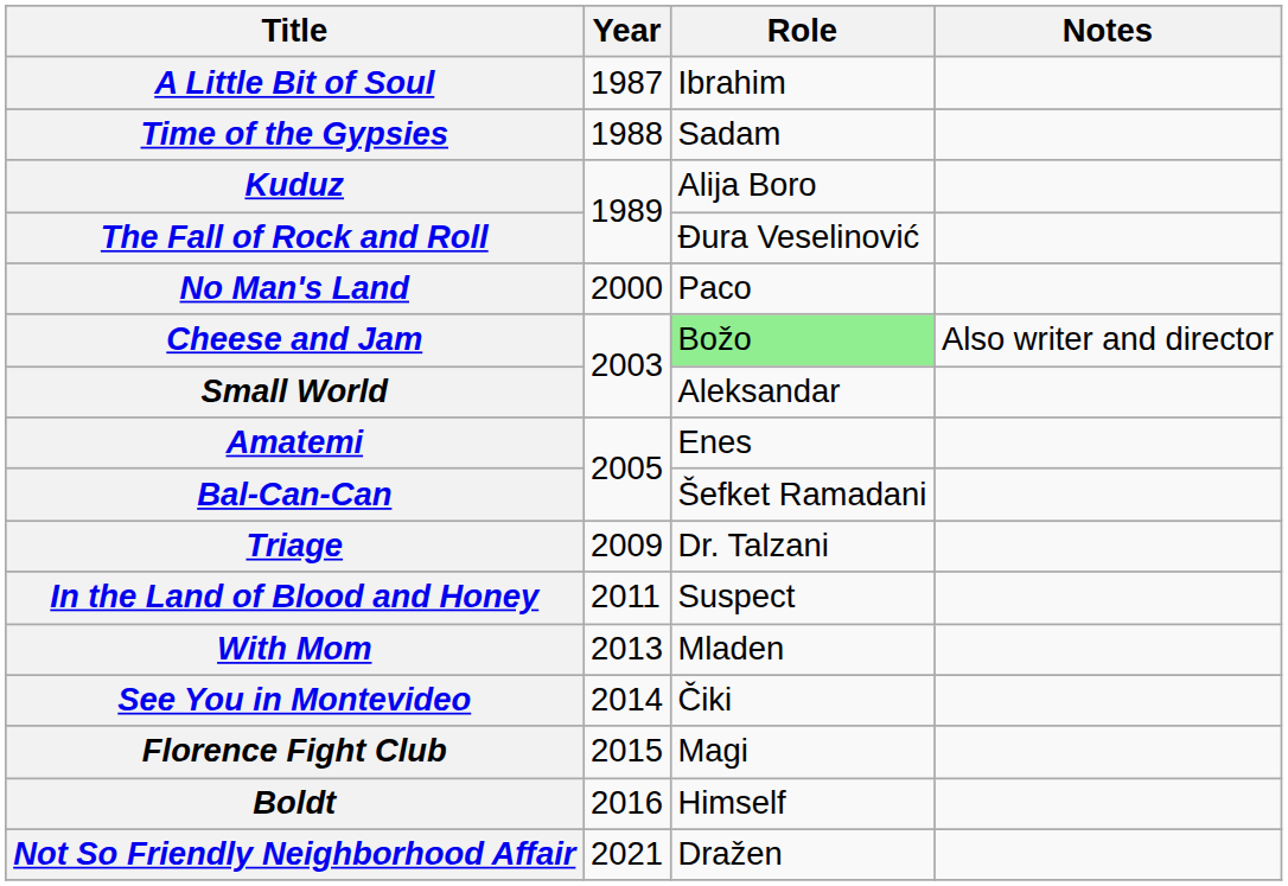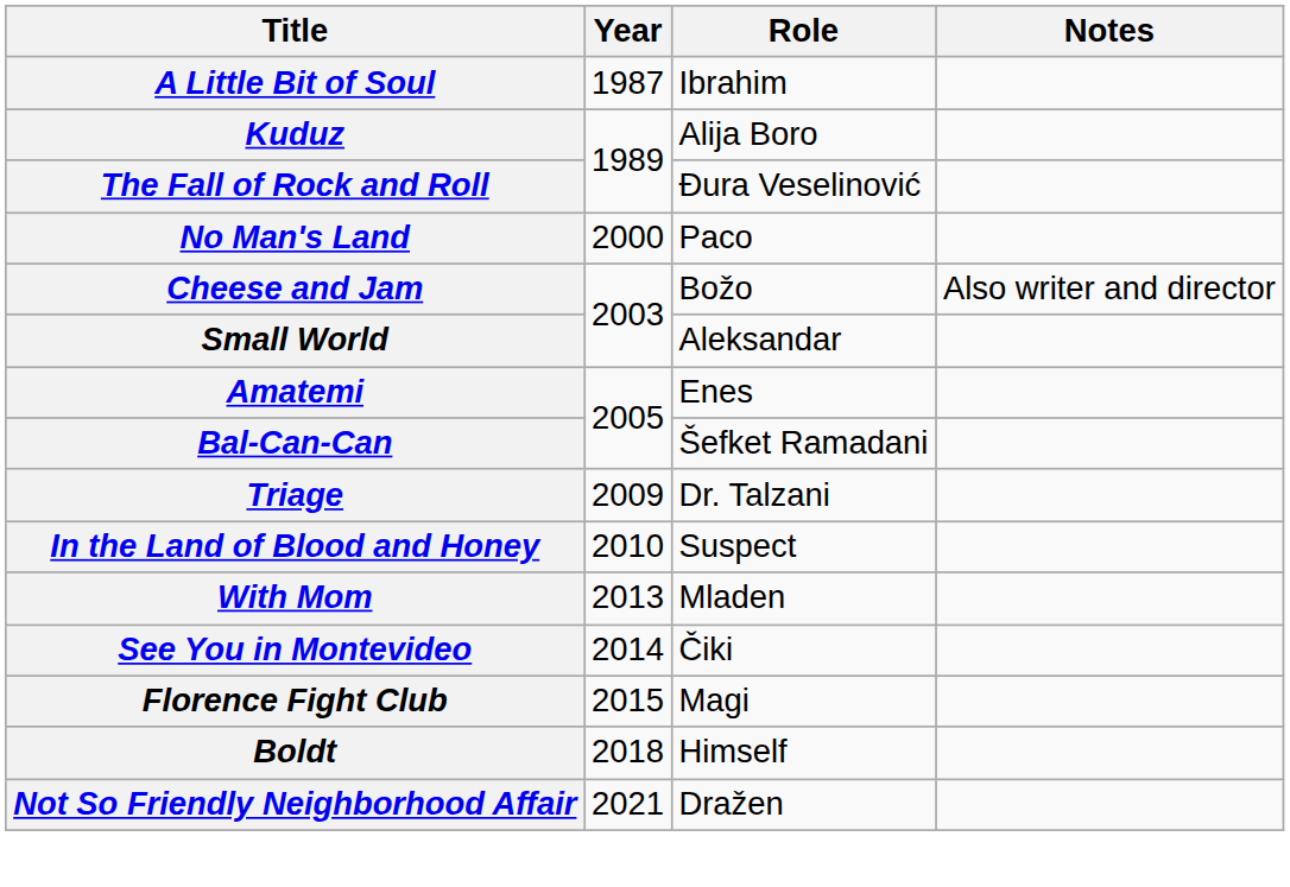- row: Time of the Gypsies | 1988 | Sadam
Cheese and Jam | Role: lightgreen background -> no background
In the Land of Blood and Honey | Year: 2011 -> 2010
Boldt | Year: 2016 -> 2018
